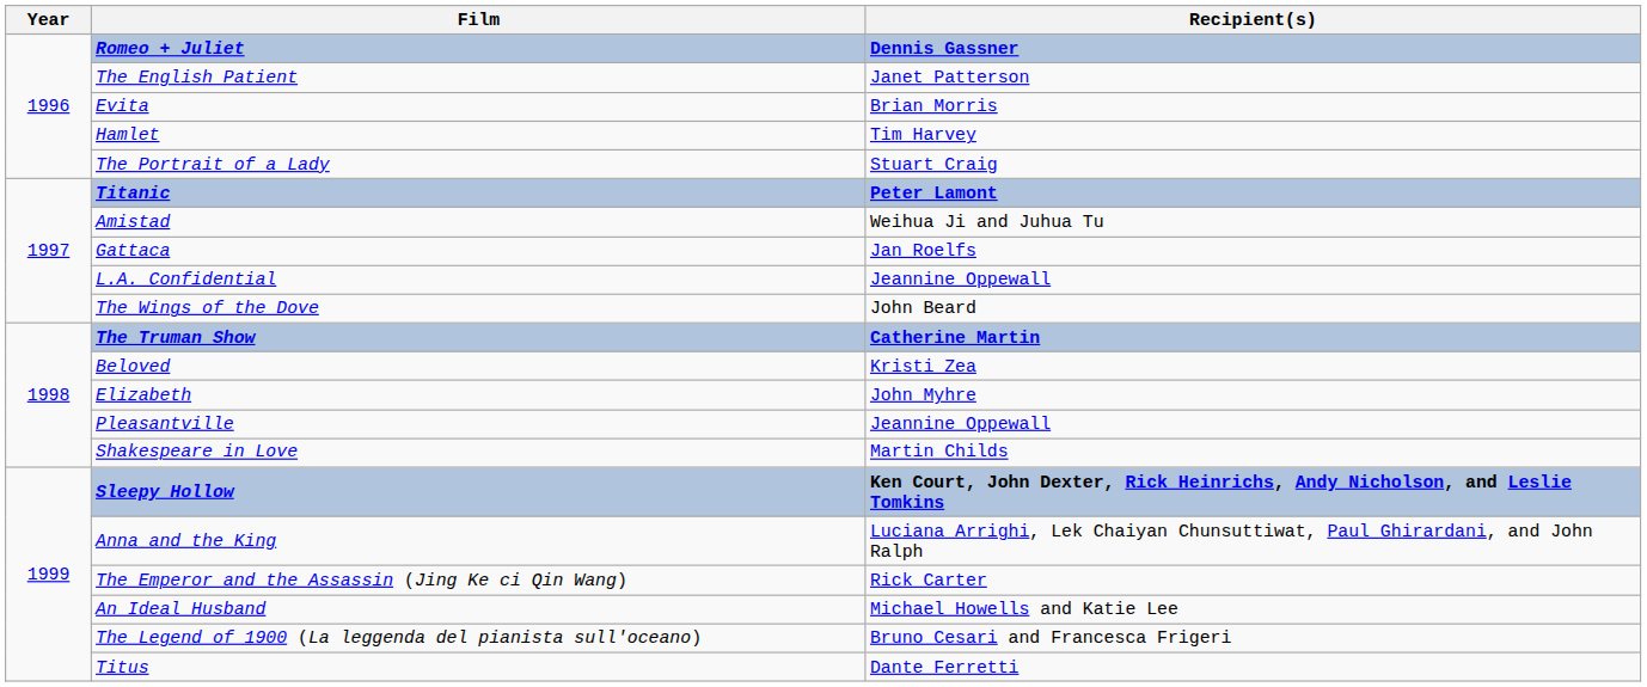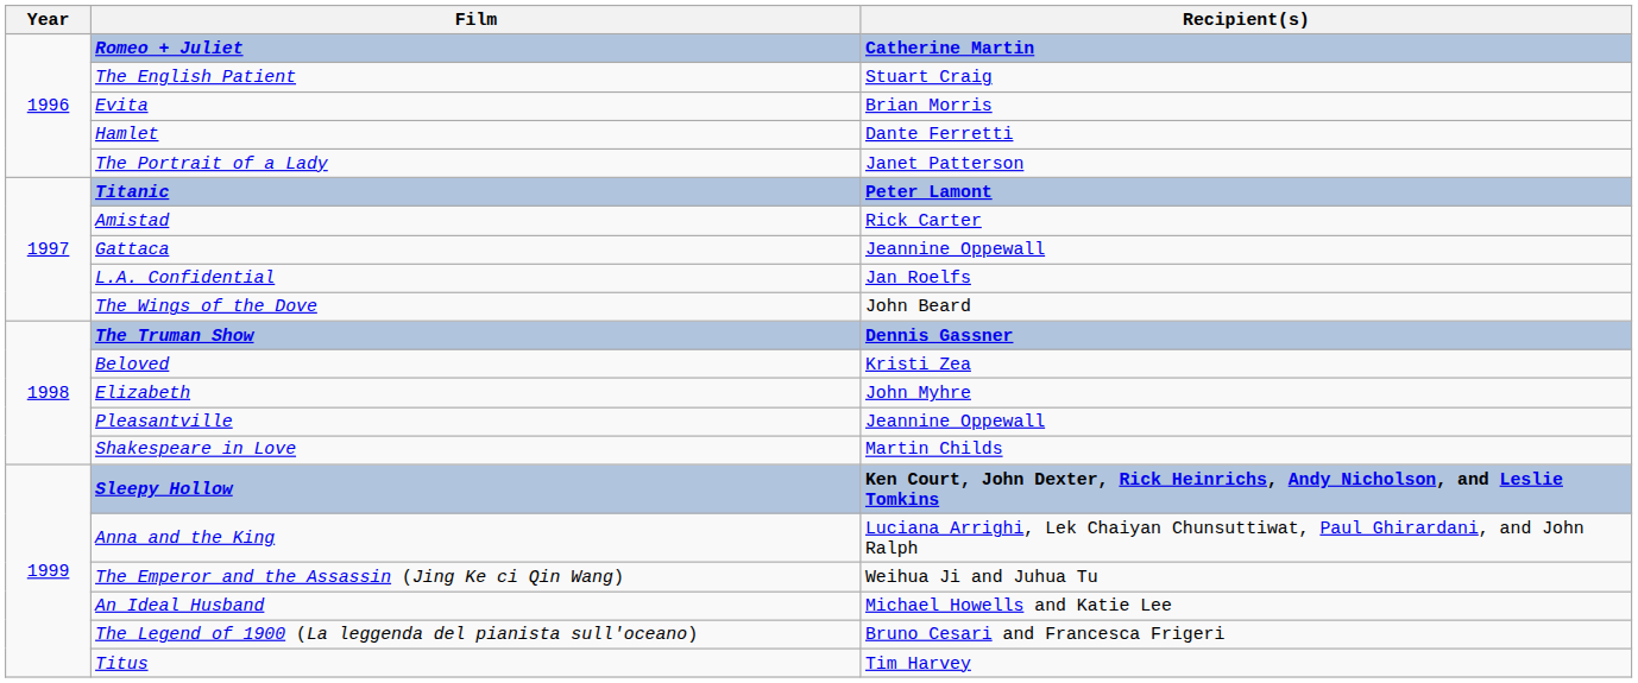Romeo + Juliet | Recipient(s): Dennis Gassner -> Catherine Martin
The English Patient | Recipient(s): Janet Patterson -> Stuart Craig
Hamlet | Recipient(s): Tim Harvey -> Dante Ferretti
The Portrait of a Lady | Recipient(s): Stuart Craig -> Janet Patterson
Amistad | Recipient(s): Weihua Ji and Juhua Tu -> Rick Carter
Gattaca | Recipient(s): Jan Roelfs -> Jeannine Oppewall
L.A. Confidential | Recipient(s): Jeannine Oppewall -> Jan Roelfs
The Truman Show | Recipient(s): Catherine Martin -> Dennis Gassner
The Emperor and the Assassin (Jing Ke ci Qin Wang) | Recipient(s): Rick Carter -> Weihua Ji and Juhua Tu
Titus | Recipient(s): Dante Ferretti -> Tim Harvey
